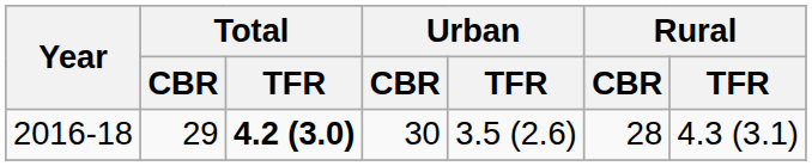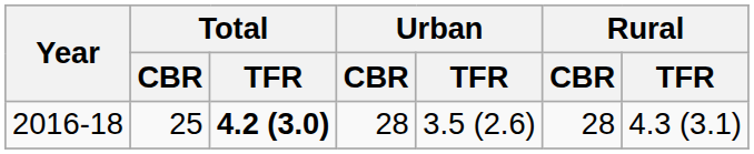2016-18 | Total / CBR: 29 -> 25
2016-18 | Urban / CBR: 30 -> 28
